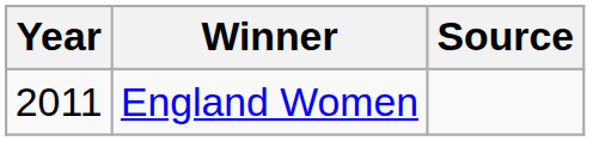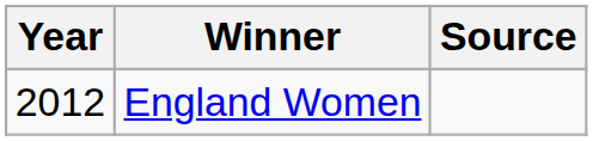England Women | Year: 2011 -> 2012
